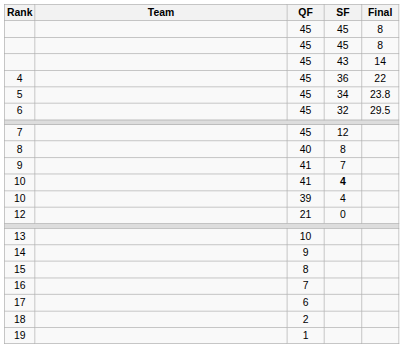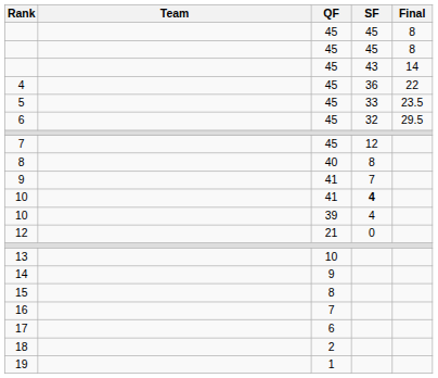5 | SF: 34 -> 33
5 | Final: 23.8 -> 23.5
